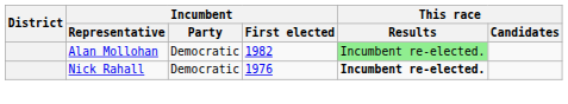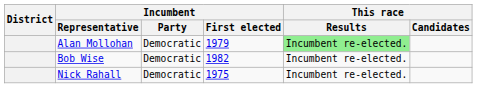Alan Mollohan | Incumbent / First elected: 1982 -> 1979
+ row: Bob Wise | Democratic | 1982 | Incumbent re-elected.
Nick Rahall | Incumbent / First elected: 1976 -> 1975
Nick Rahall | This race / Results: bold -> normal
